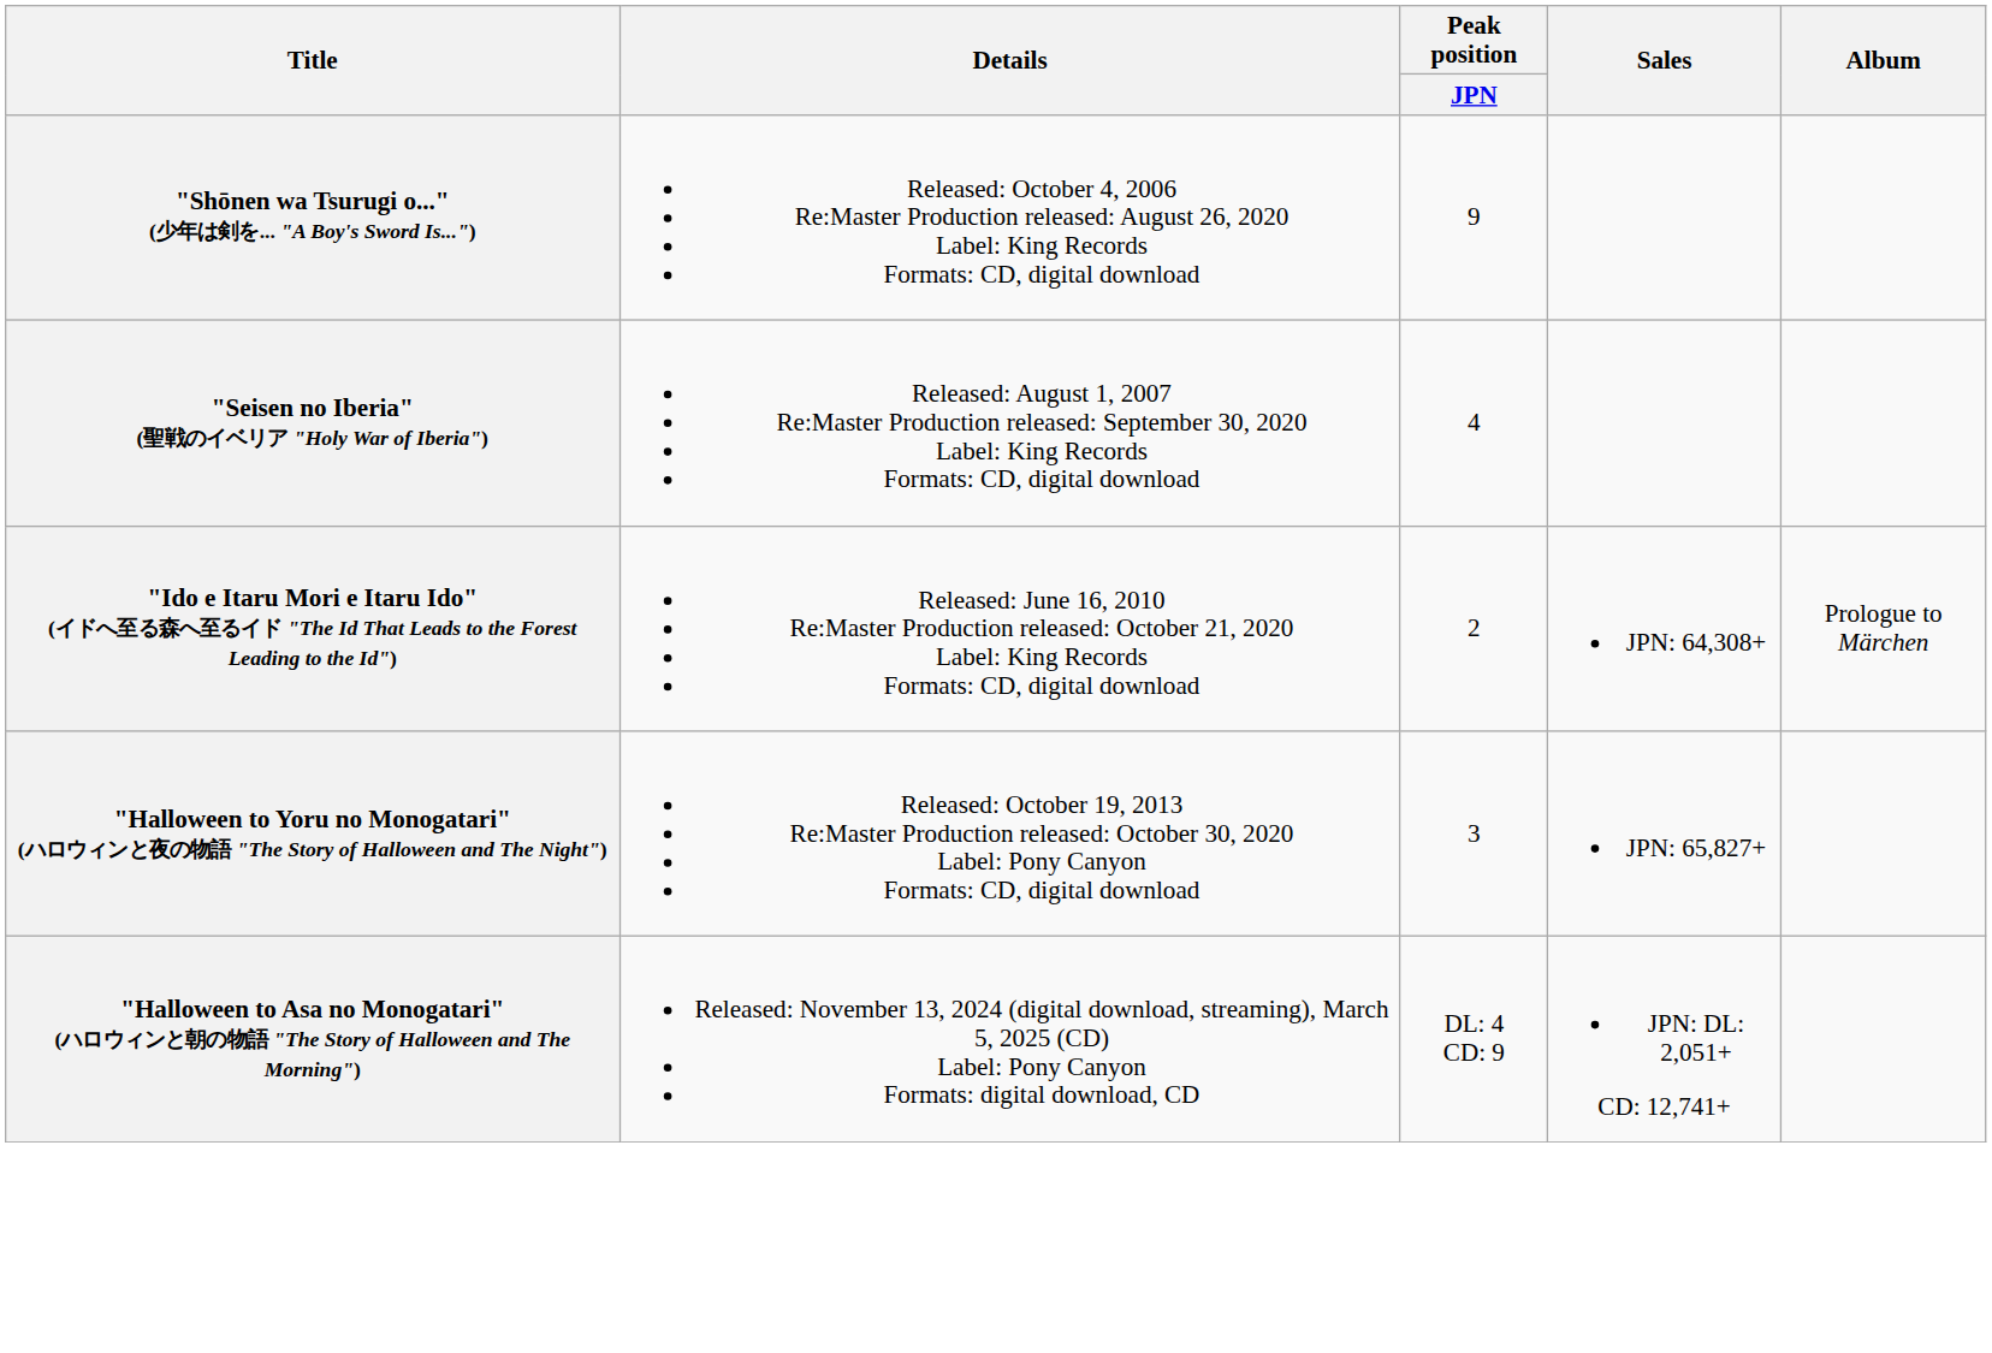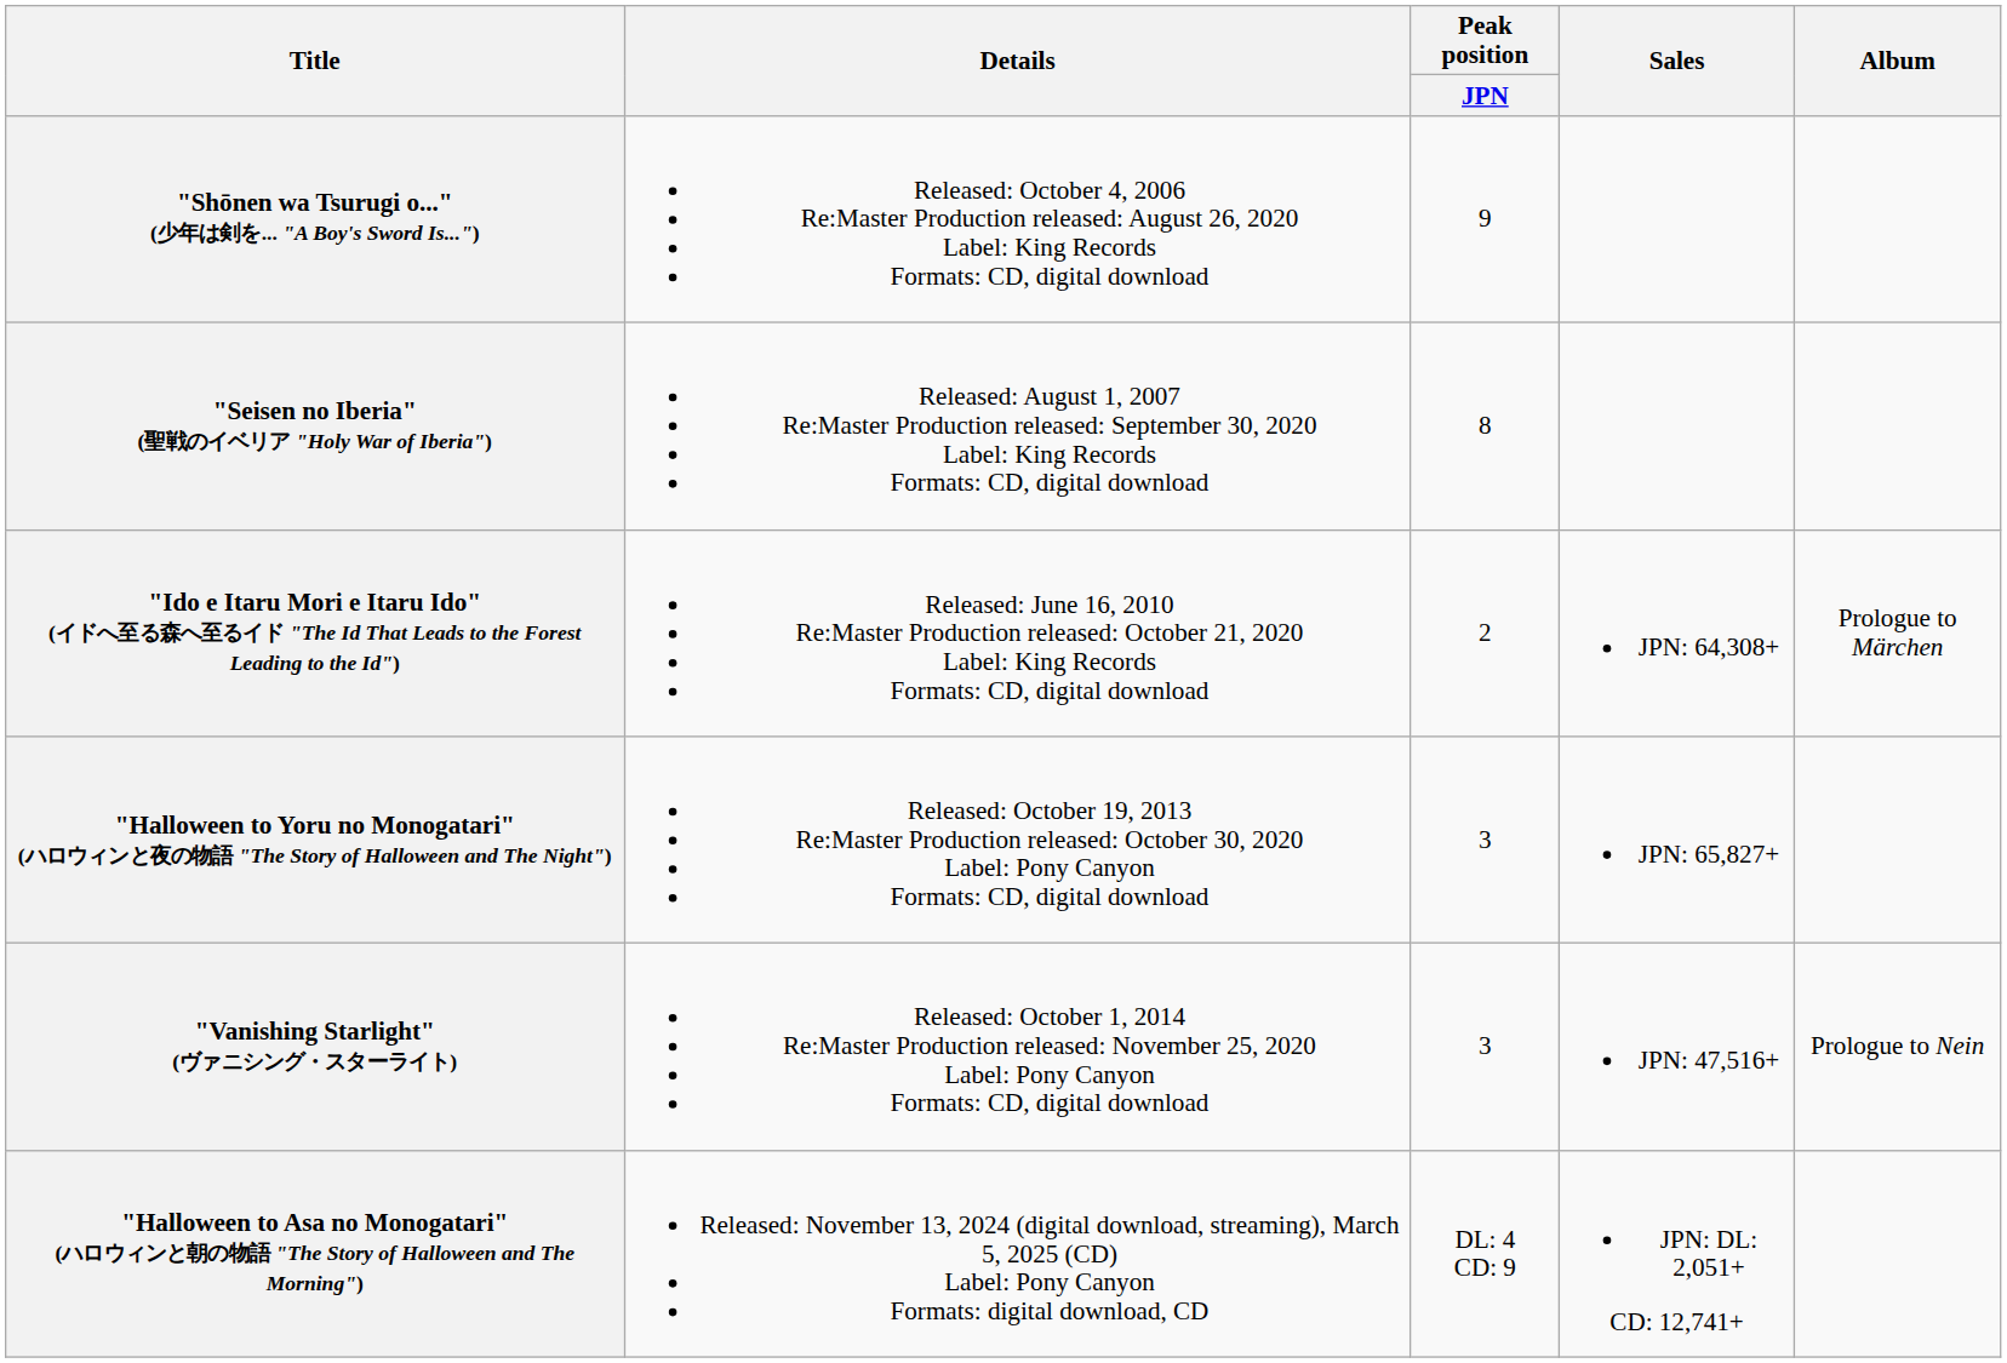"Seisen no Iberia" (聖戦のイベリア "Holy War of Iberia") | Peak position / JPN: 4 -> 8
+ row: "Vanishing Starlight" (ヴァニシング・スターライト) | Released: October 1, 2014 Re:Master Production released: November 25, 2020 Label: Pony Canyon Formats: CD, digital download | 3 | JPN: 47,516+ | Prologue to Nein
